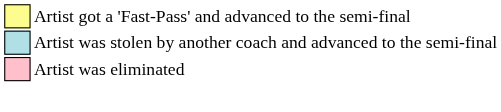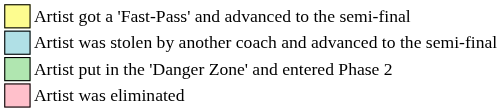+ row: Artist put in the 'Danger Zone' and entered Phase 2
